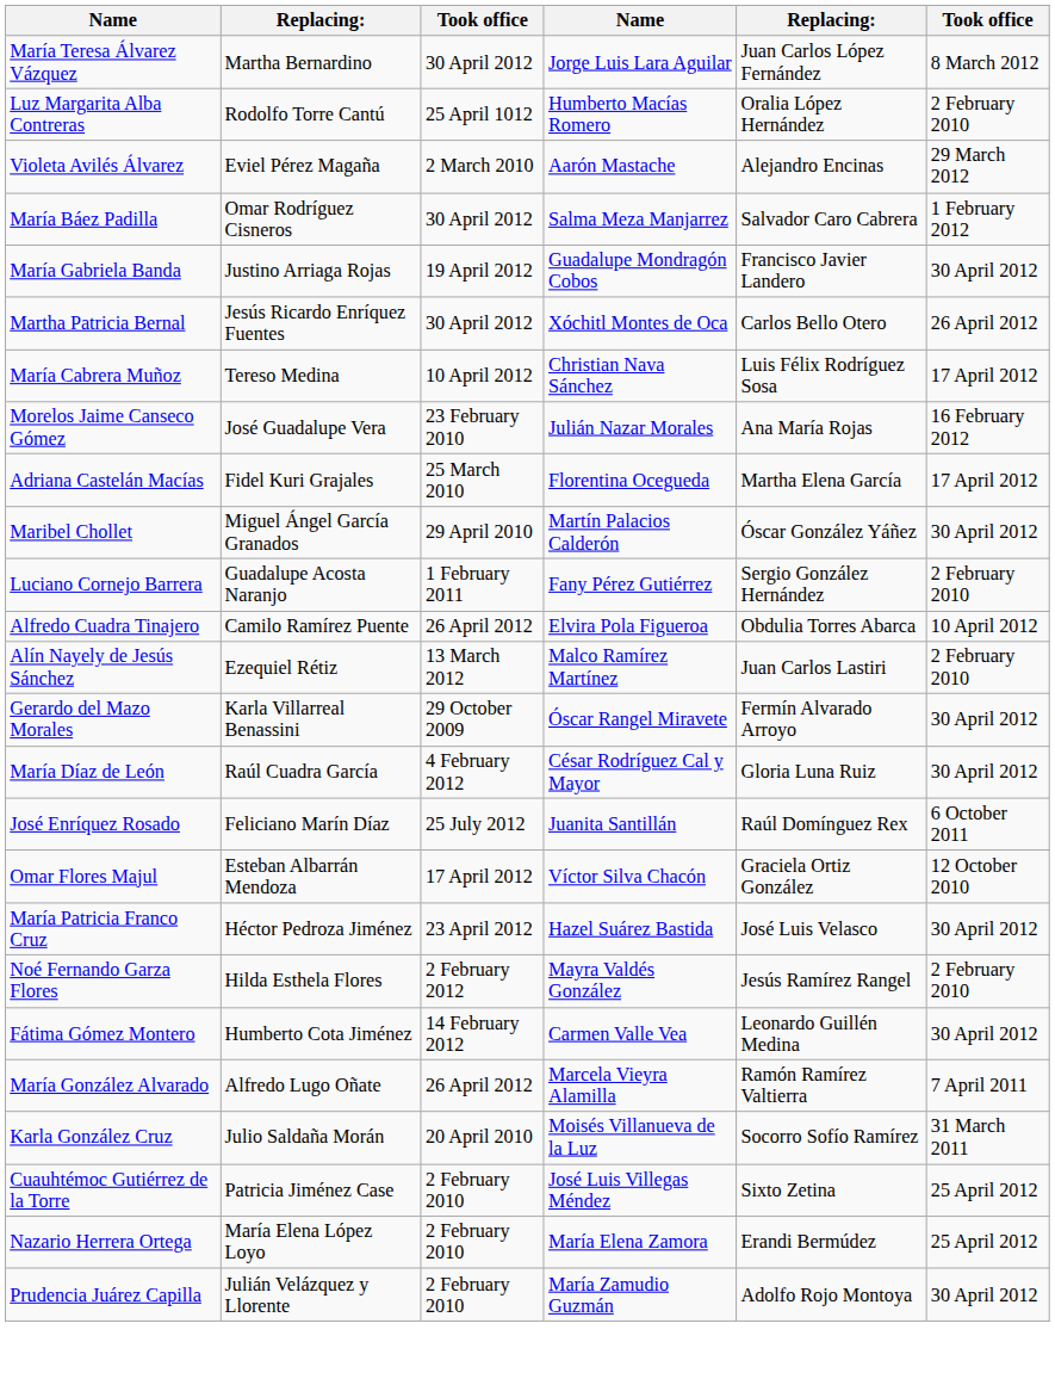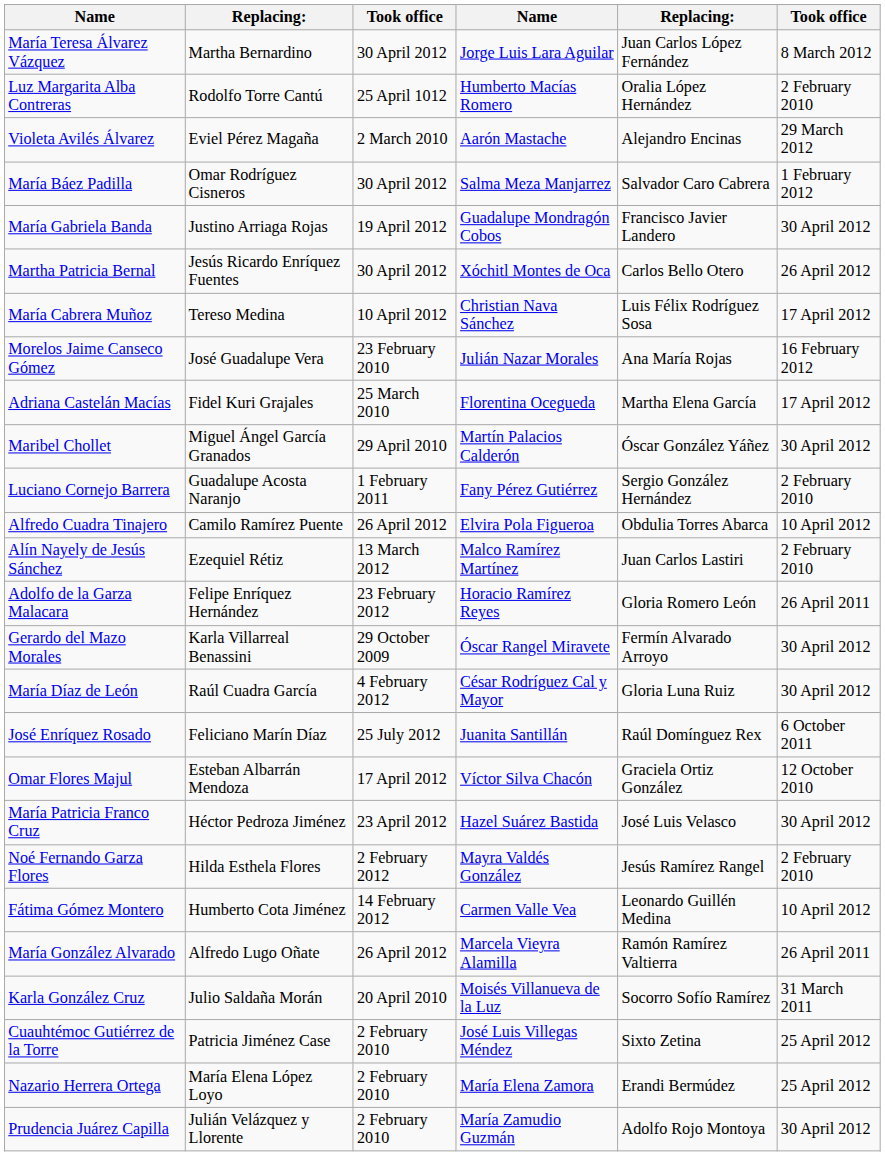+ row: Adolfo de la Garza Malacara | Felipe Enríquez Hernández | 23 February 2012 | Horacio Ramírez Reyes | Gloria Romero León | 26 April 2011
Fátima Gómez Montero | column 6: 30 April 2012 -> 10 April 2012
María González Alvarado | column 6: 7 April 2011 -> 26 April 2011
